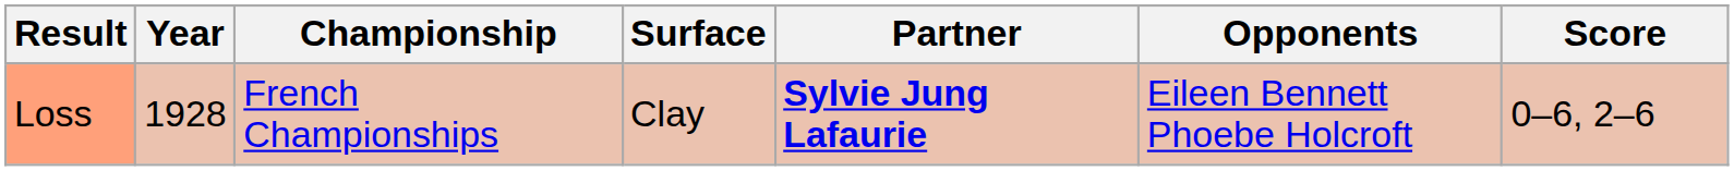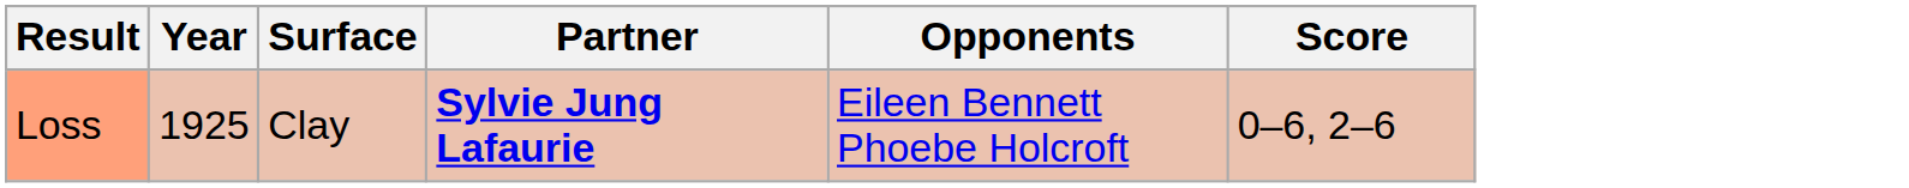- column: Championship | French Championships
Loss | Year: 1928 -> 1925
